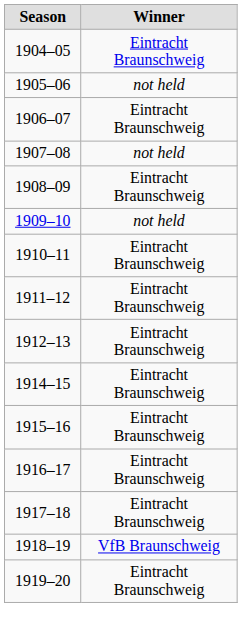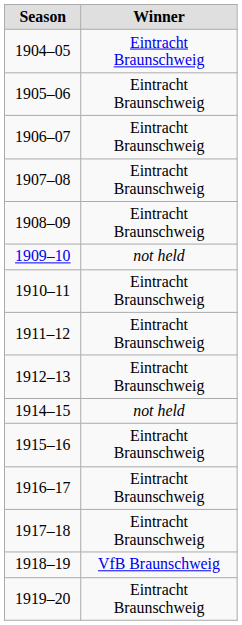1905–06 | Winner: not held -> Eintracht Braunschweig
1907–08 | Winner: not held -> Eintracht Braunschweig
1914–15 | Winner: Eintracht Braunschweig -> not held
